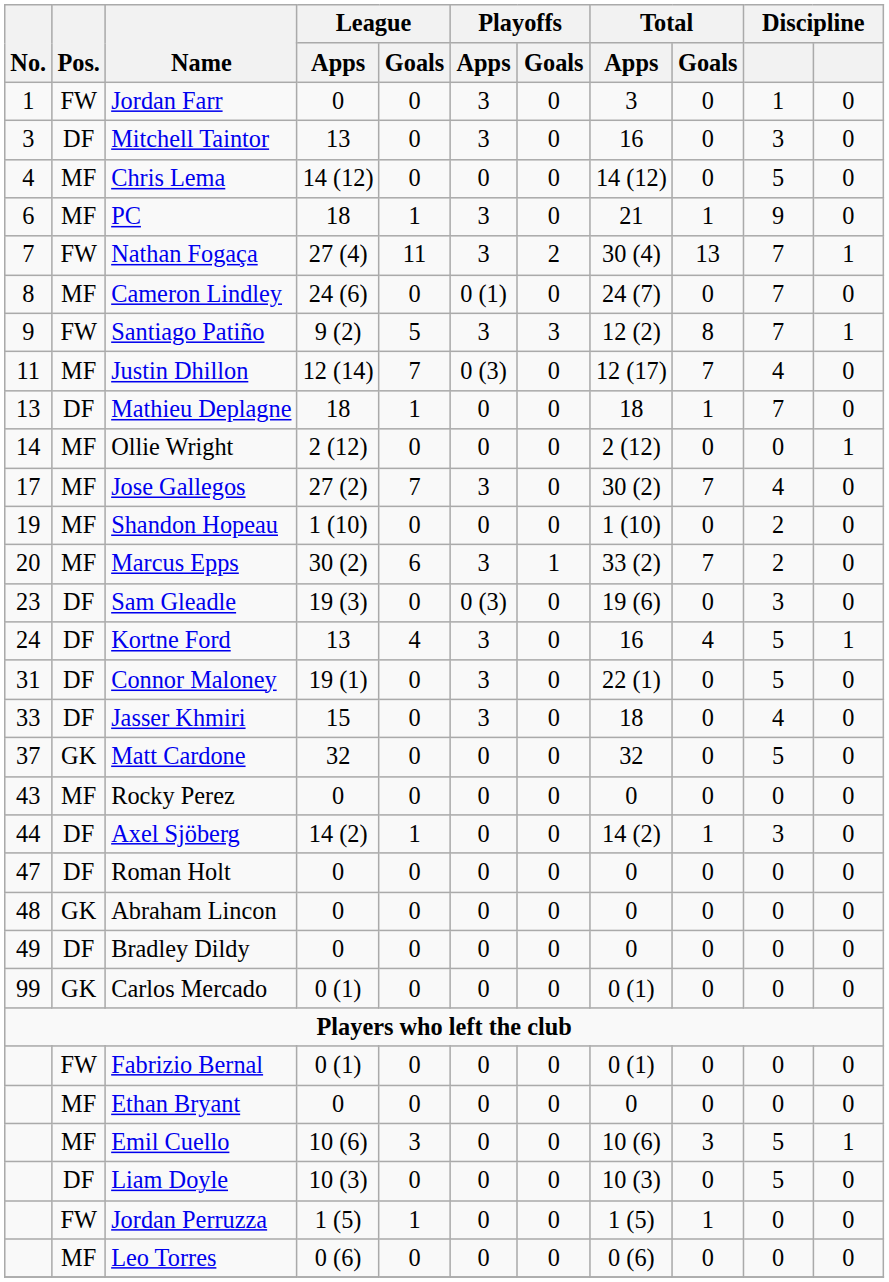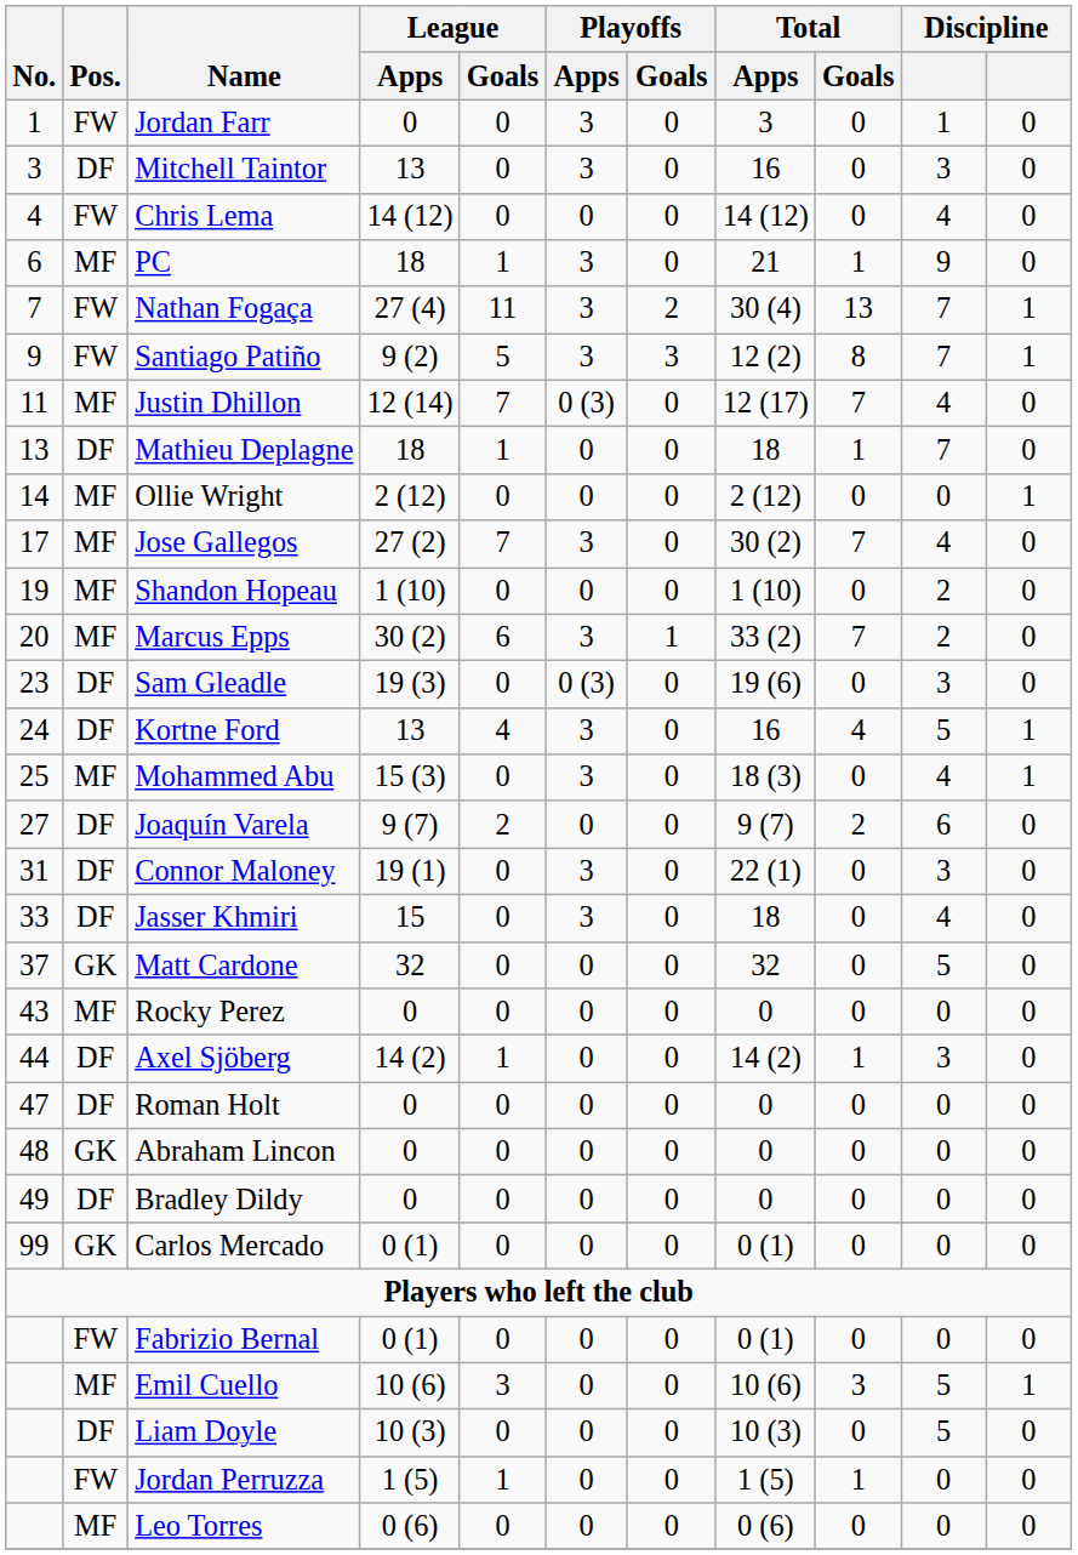Chris Lema | Pos.: MF -> FW
Chris Lema | column 10: 5 -> 4
- row: 8 | MF | Cameron Lindley | 24 (6) | 0 | 0 (1) | 0 | 24 (7) | 0 | 7 | 0
+ row: 25 | MF | Mohammed Abu | 15 (3) | 0 | 3 | 0 | 18 (3) | 0 | 4 | 1
+ row: 27 | DF | Joaquín Varela | 9 (7) | 2 | 0 | 0 | 9 (7) | 2 | 6 | 0
Connor Maloney | column 10: 5 -> 3
- row: MF | Ethan Bryant | 0 | 0 | 0 | 0 | 0 | 0 | 0 | 0
